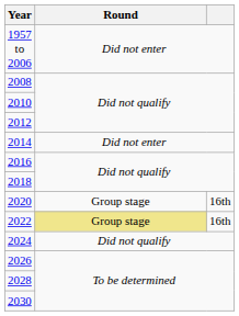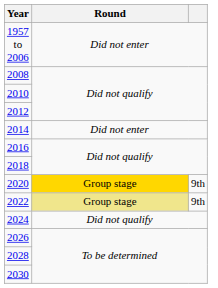2020 | Round: no background -> gold background
2020 | column 3: 16th -> 9th
2022 | column 3: 16th -> 9th
